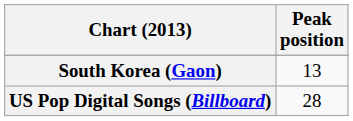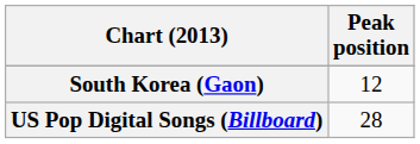South Korea (Gaon) | Peak position: 13 -> 12
